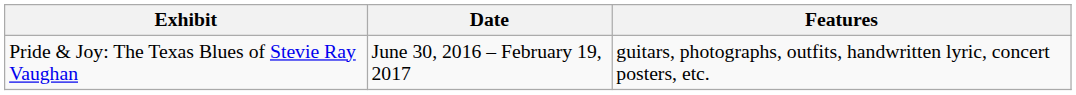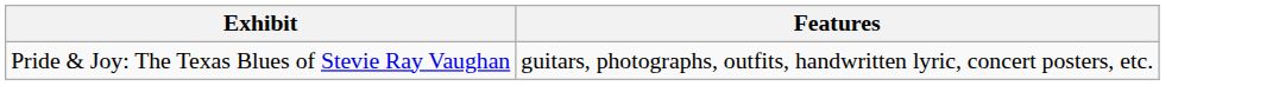- column: Date | June 30, 2016 – February 19, 2017
